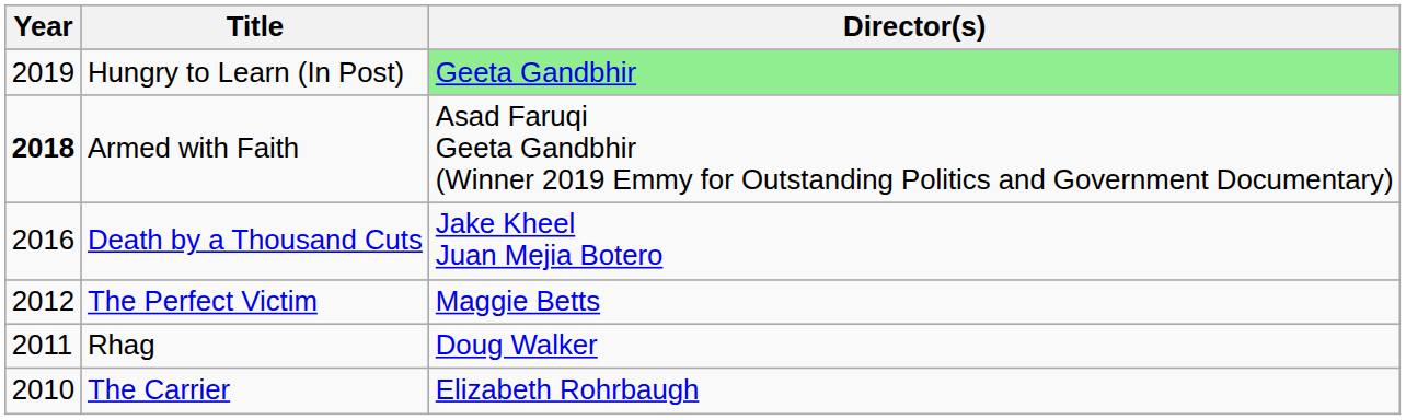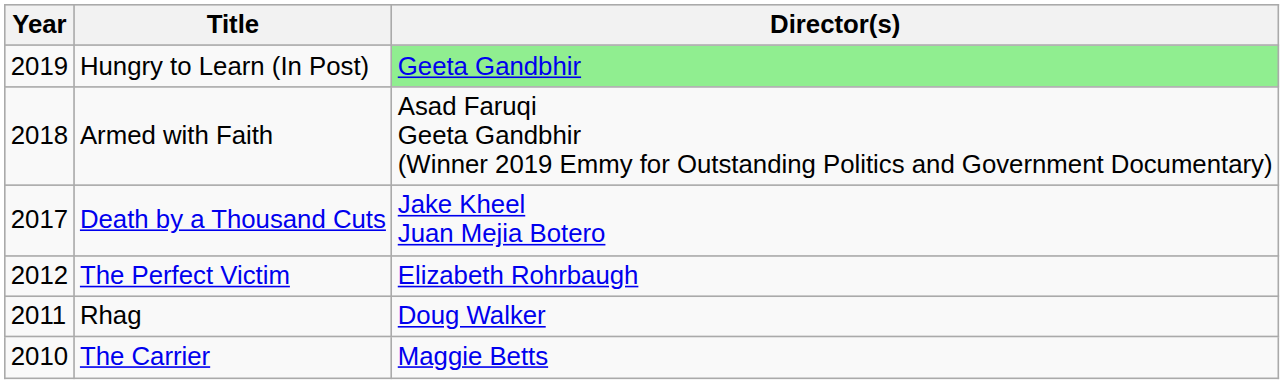Armed with Faith | Year: bold -> normal
Death by a Thousand Cuts | Year: 2016 -> 2017
The Perfect Victim | Director(s): Maggie Betts -> Elizabeth Rohrbaugh
The Carrier | Director(s): Elizabeth Rohrbaugh -> Maggie Betts
